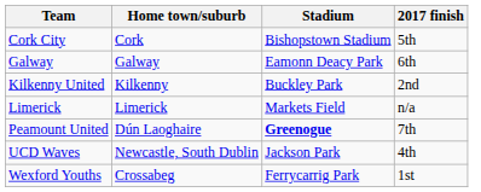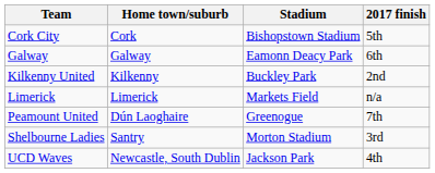Peamount United | Stadium: bold -> normal
+ row: Shelbourne Ladies | Santry | Morton Stadium | 3rd
- row: Wexford Youths | Crossabeg | Ferrycarrig Park | 1st
